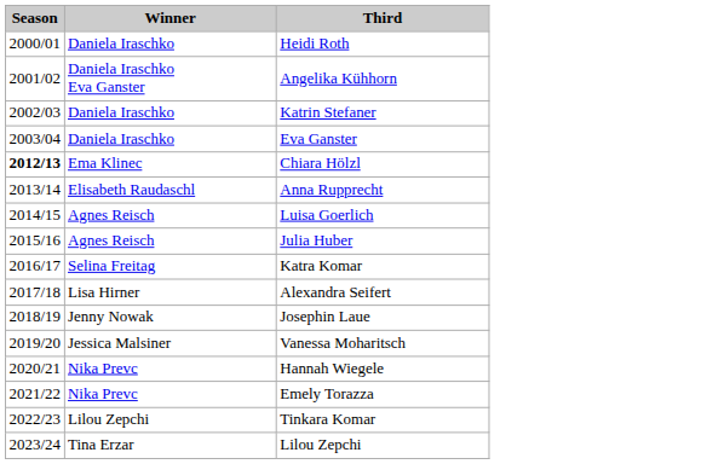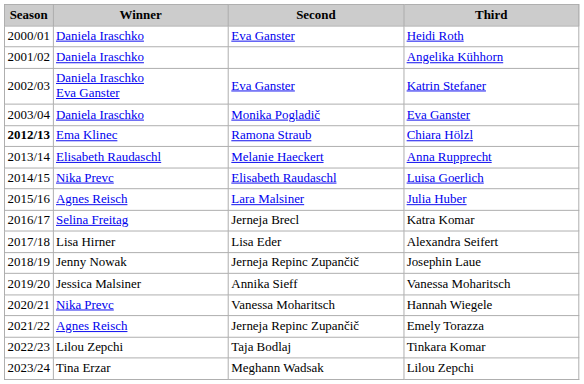+ column: Second | Eva Ganster | Eva Ganster | Monika Pogladič | Ramona Straub | Melanie Haeckert | Elisabeth Raudaschl | Lara Malsiner | Jerneja Brecl | Lisa Eder | Jerneja Repinc Zupančič | Annika Sieff | Vanessa Moharitsch | Jerneja Repinc Zupančič | Taja Bodlaj | Meghann Wadsak
Angelika Kühhorn | Winner: Daniela Iraschko Eva Ganster -> Daniela Iraschko
Katrin Stefaner | Winner: Daniela Iraschko -> Daniela Iraschko Eva Ganster
Luisa Goerlich | Winner: Agnes Reisch -> Nika Prevc
Emely Torazza | Winner: Nika Prevc -> Agnes Reisch
